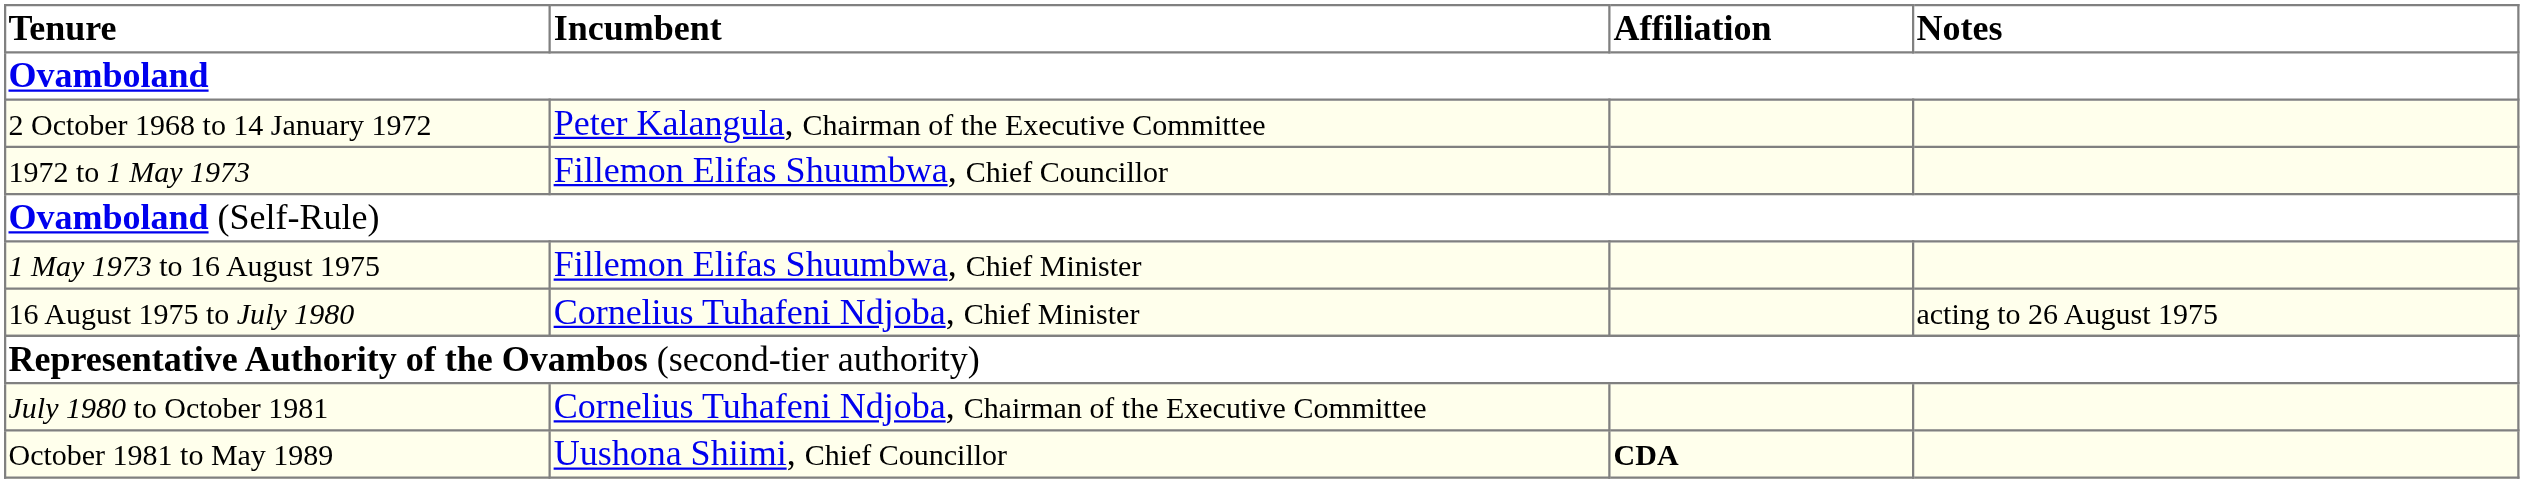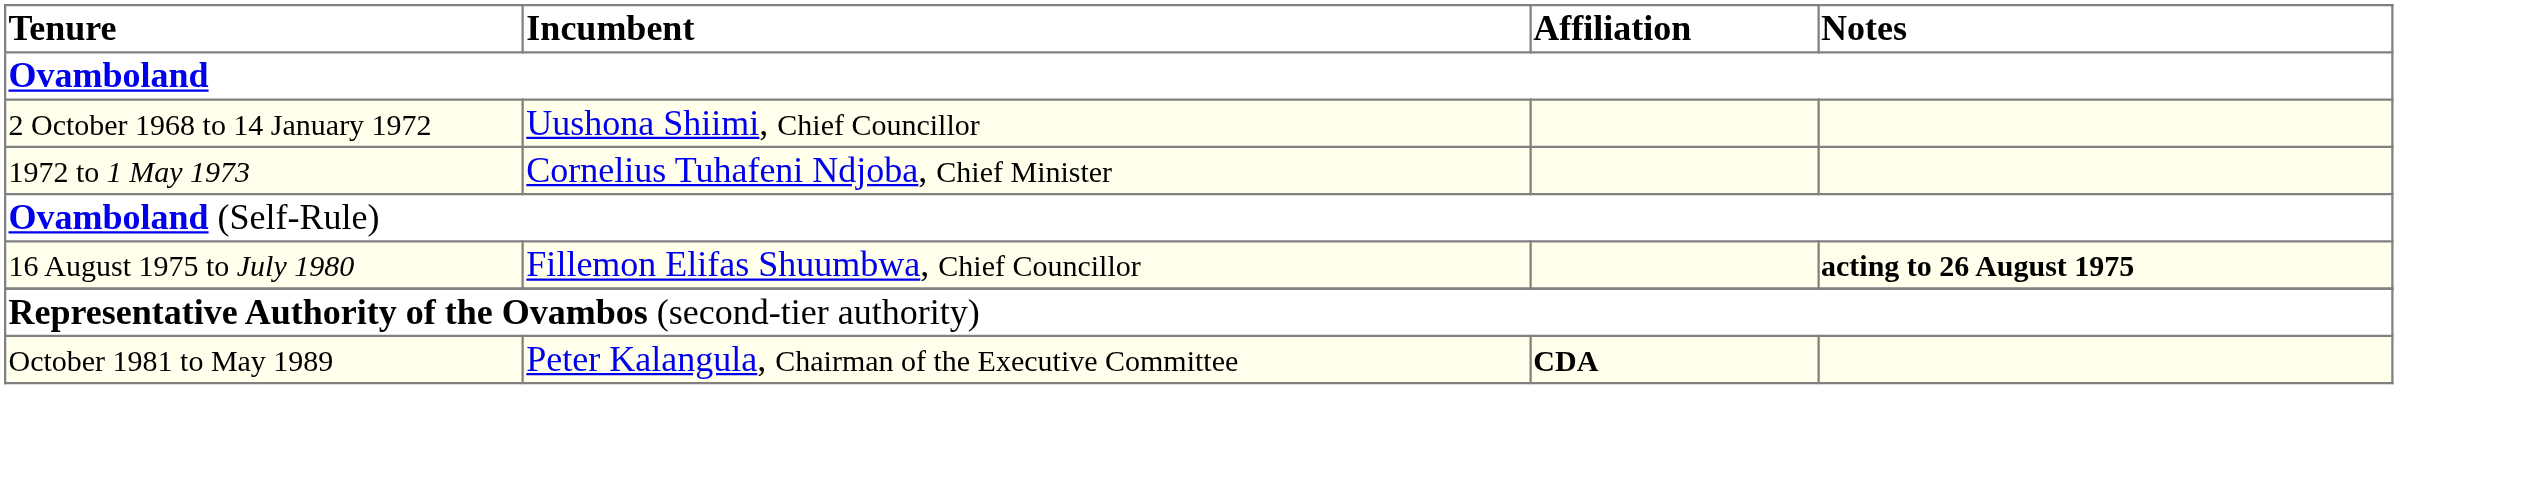2 October 1968 to 14 January 1972 | Incumbent: Peter Kalangula, Chairman of the Executive Committee -> Uushona Shiimi, Chief Councillor
1972 to 1 May 1973 | Incumbent: Fillemon Elifas Shuumbwa, Chief Councillor -> Cornelius Tuhafeni Ndjoba, Chief Minister
- row: 1 May 1973 to 16 August 1975 | Fillemon Elifas Shuumbwa, Chief Minister
16 August 1975 to July 1980 | Incumbent: Cornelius Tuhafeni Ndjoba, Chief Minister -> Fillemon Elifas Shuumbwa, Chief Councillor
16 August 1975 to July 1980 | Notes: normal -> bold
- row: July 1980 to October 1981 | Cornelius Tuhafeni Ndjoba, Chairman of the Executive Committee
October 1981 to May 1989 | Incumbent: Uushona Shiimi, Chief Councillor -> Peter Kalangula, Chairman of the Executive Committee
